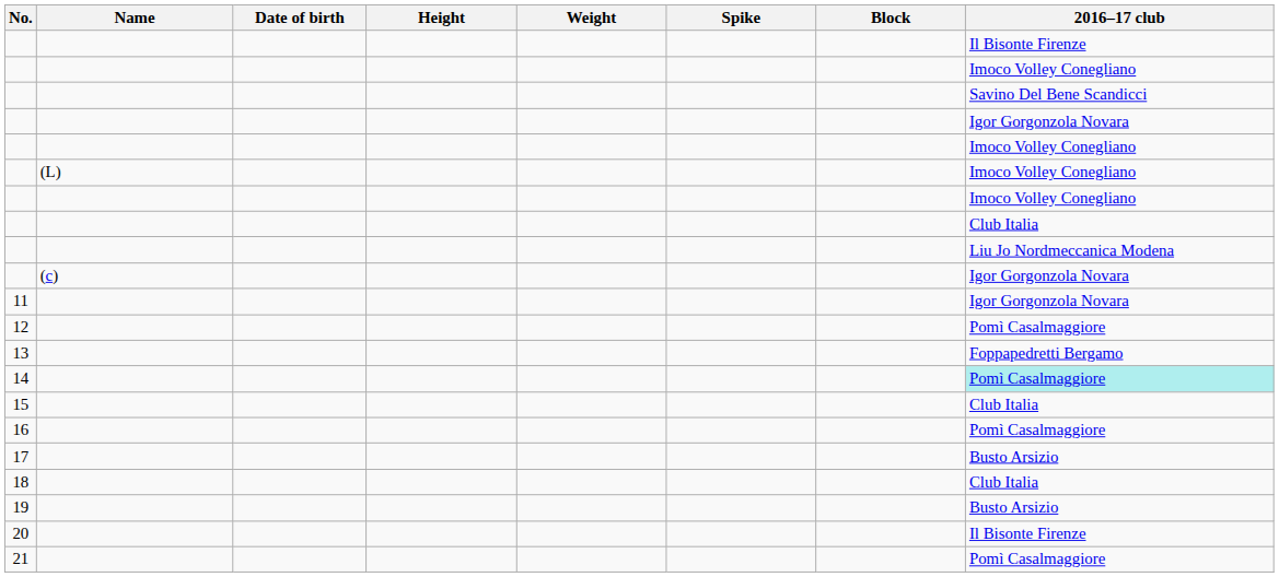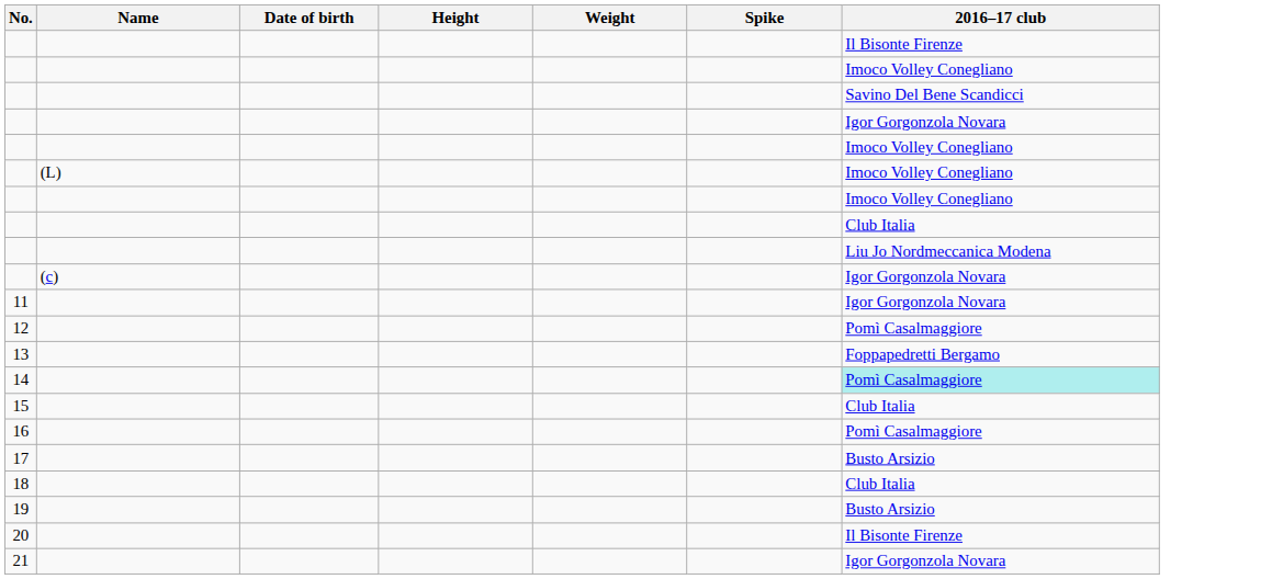- column: Block
21 | 2016–17 club: Pomì Casalmaggiore -> Igor Gorgonzola Novara
